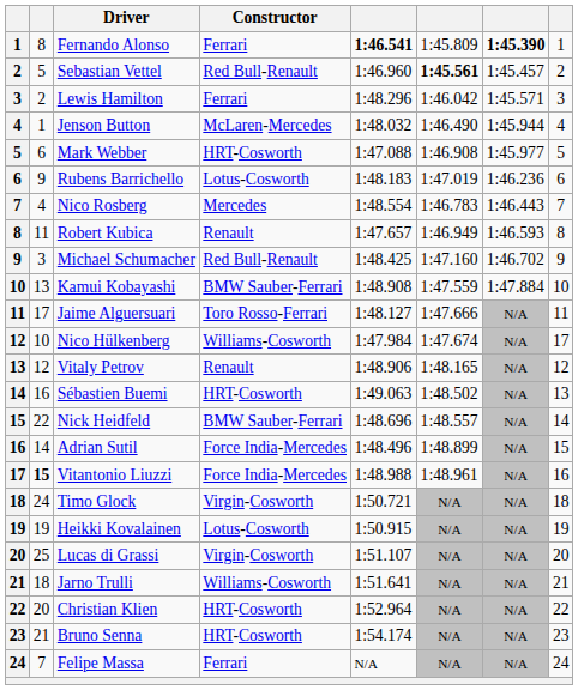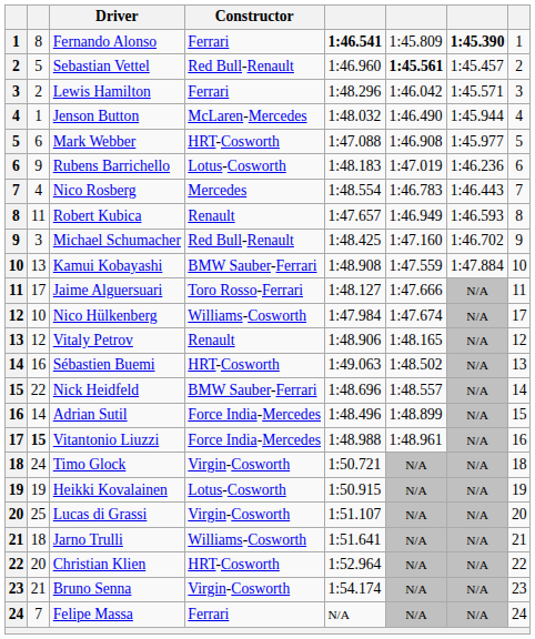Bruno Senna | Constructor: HRT-Cosworth -> Virgin-Cosworth
